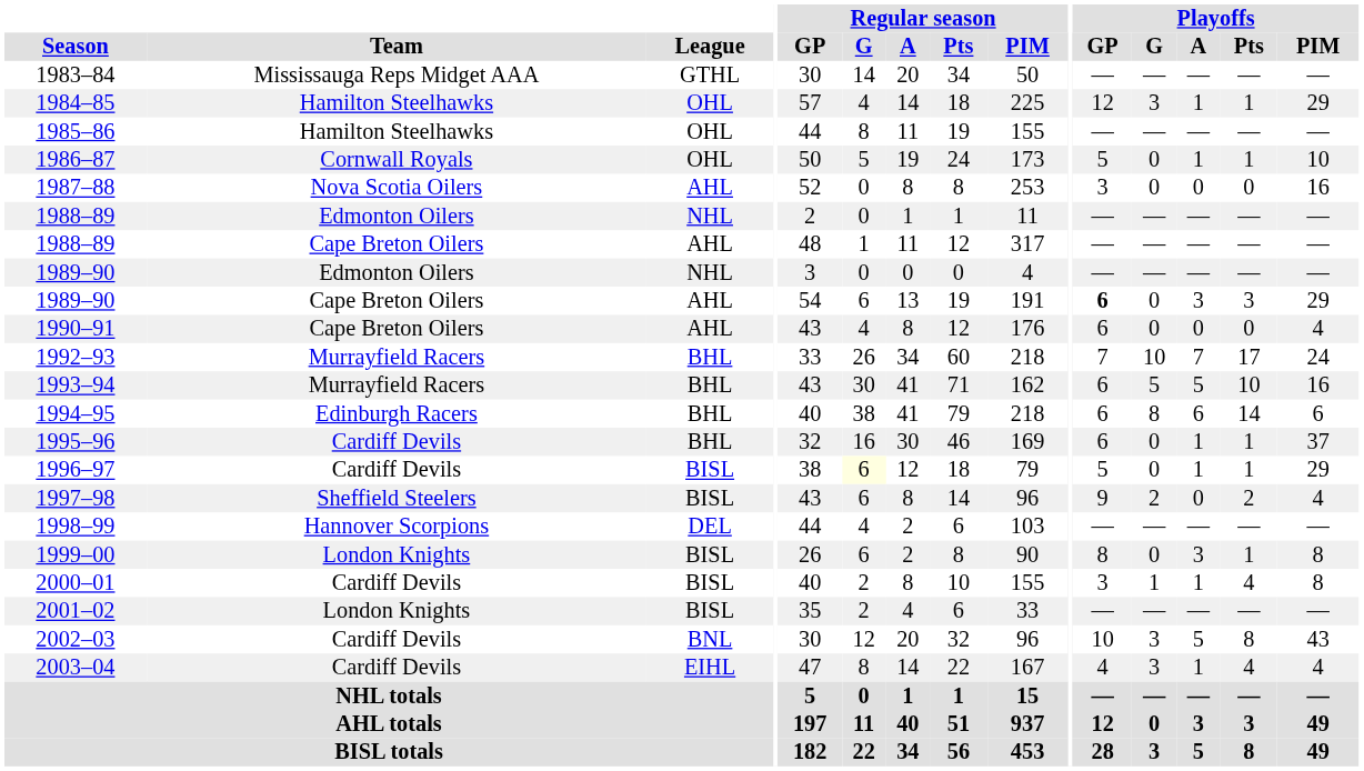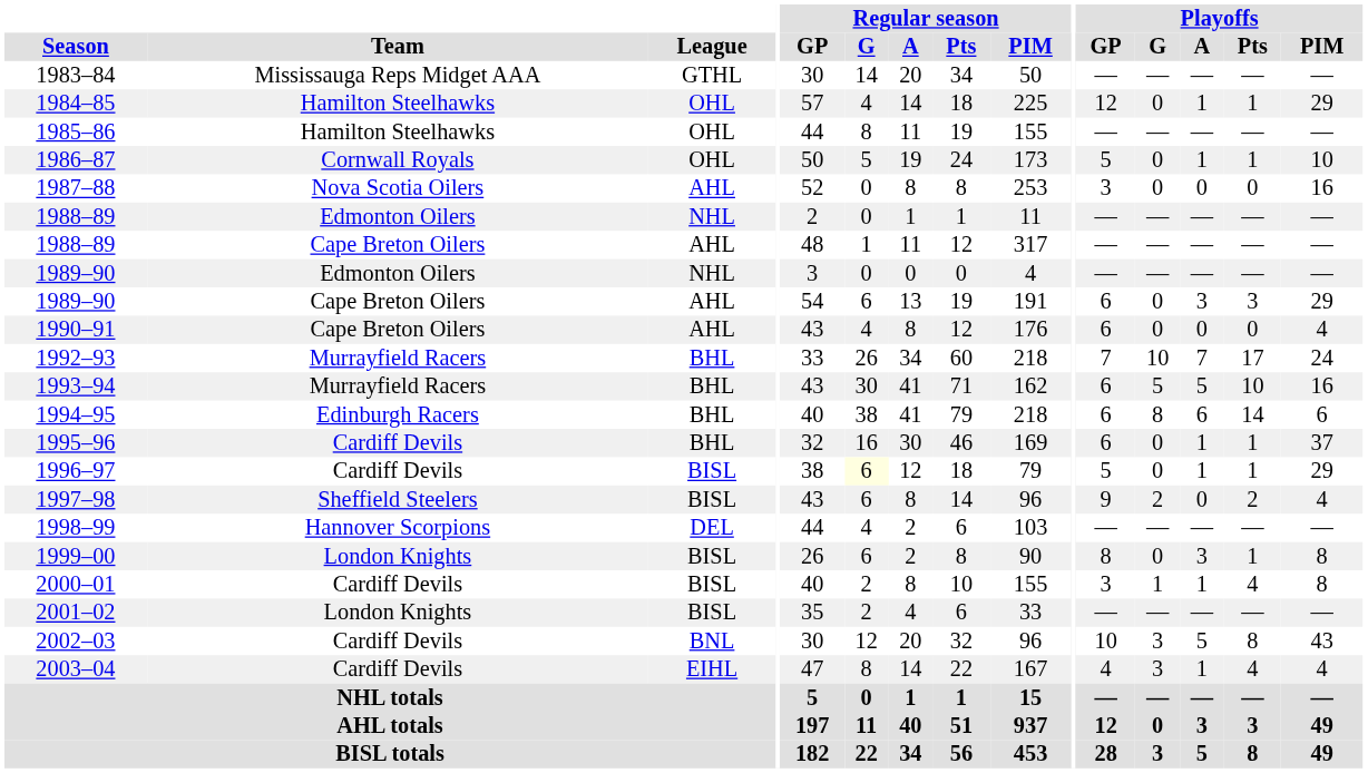1984–85 | Playoffs / G: 3 -> 0
1989–90 / Cape Breton Oilers | Playoffs / GP: bold -> normal
